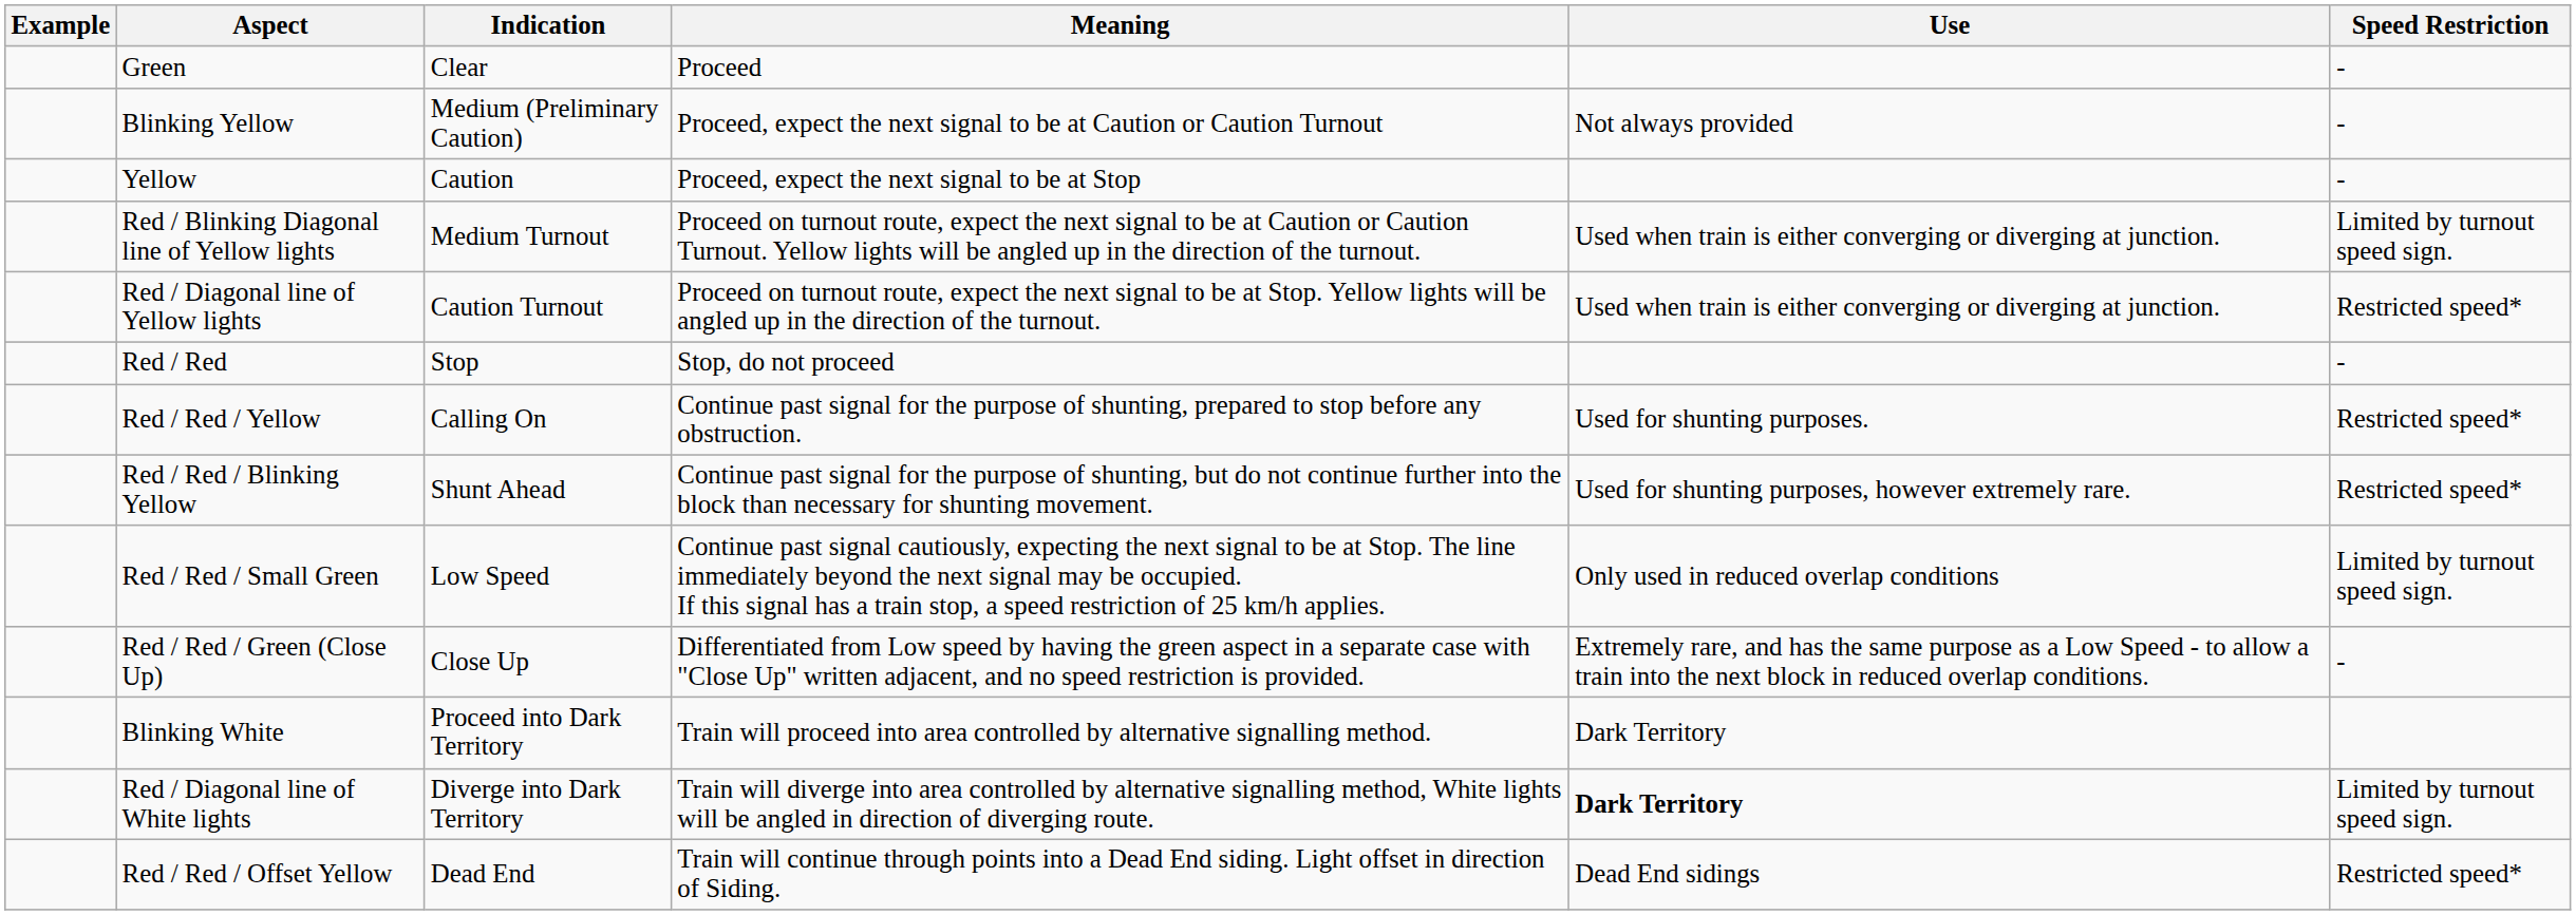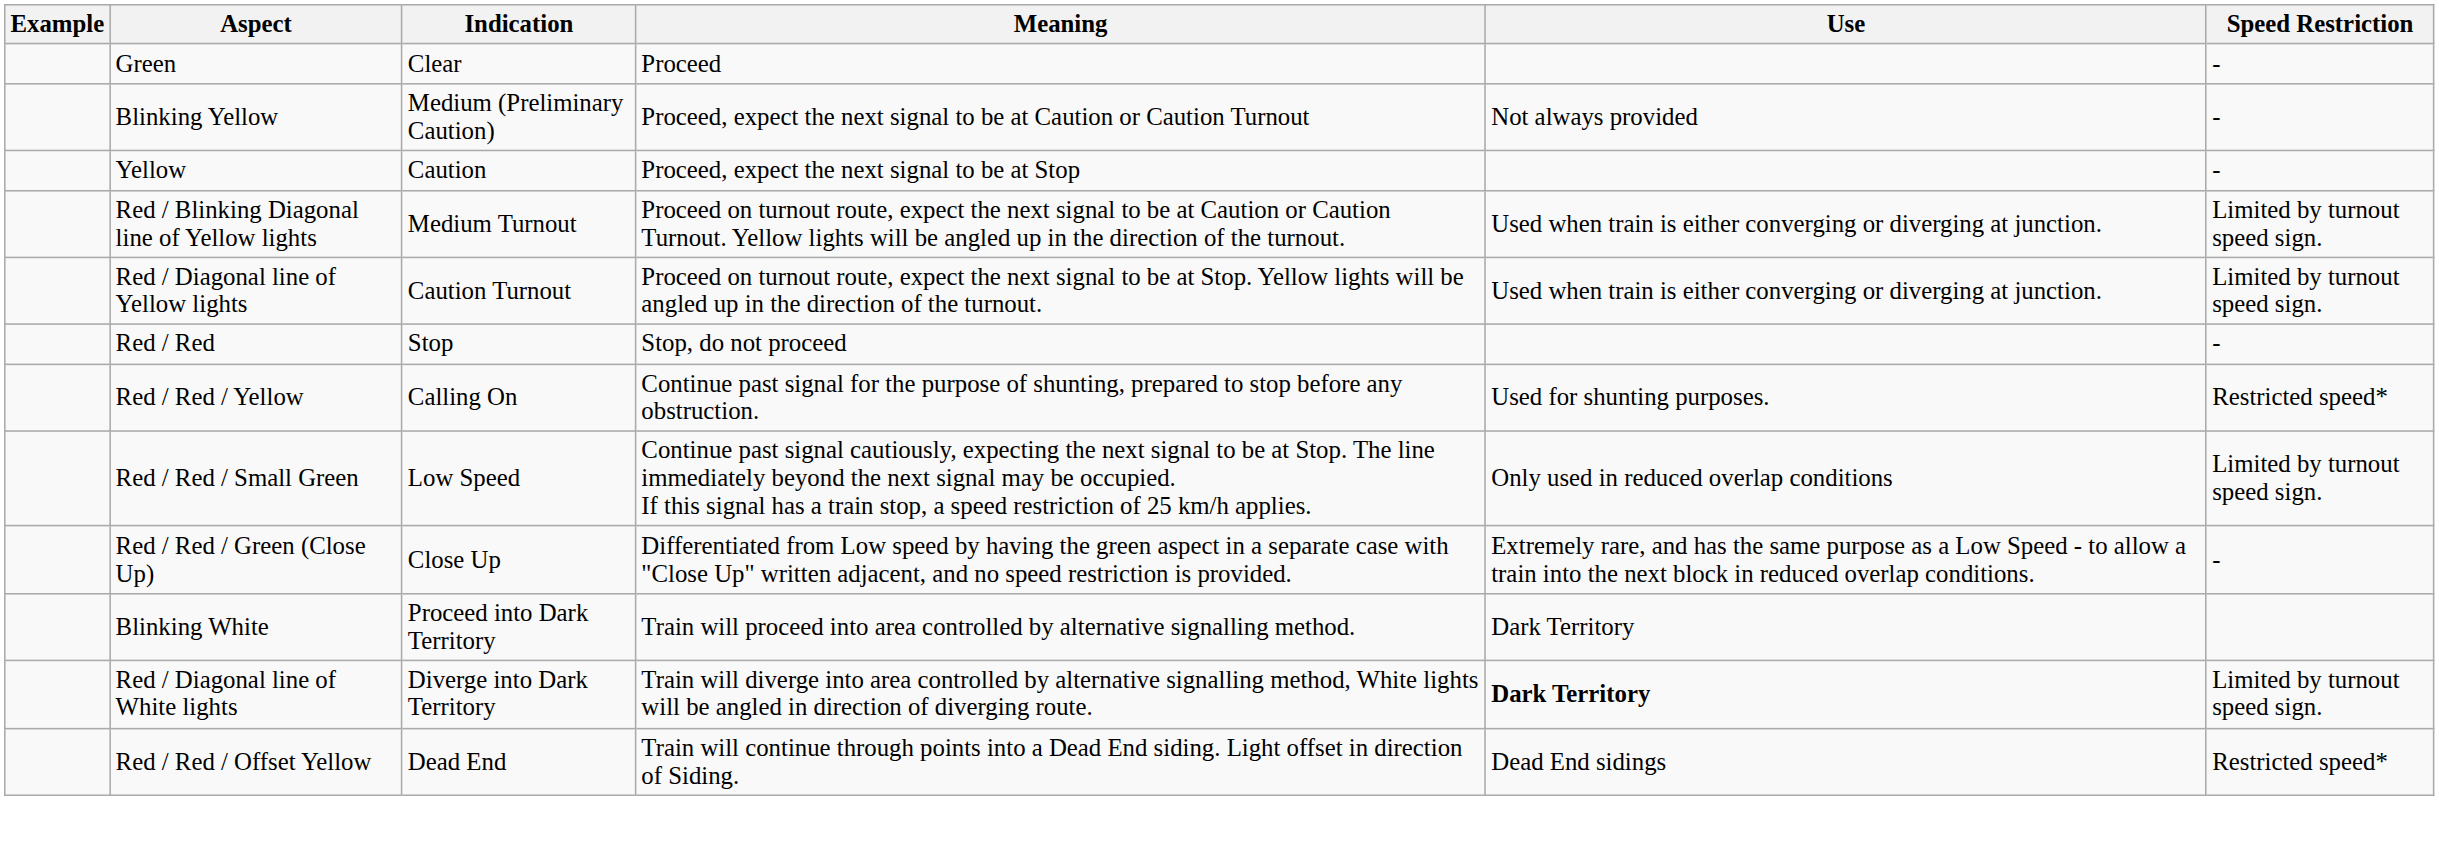Red / Diagonal line of Yellow lights | Speed Restriction: Restricted speed* -> Limited by turnout speed sign.
- row: Red / Red / Blinking Yellow | Shunt Ahead | Continue past signal for the purpose of shunting, but do not continue further into the block than necessary for shunting movement. | Used for shunting purposes, however extremely rare. | Restricted speed*
